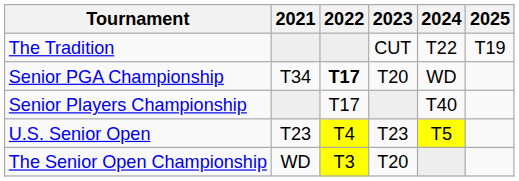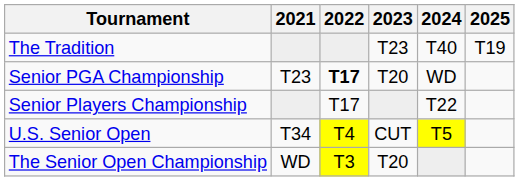The Tradition | 2023: CUT -> T23
The Tradition | 2024: T22 -> T40
Senior PGA Championship | 2021: T34 -> T23
Senior Players Championship | 2024: T40 -> T22
U.S. Senior Open | 2021: T23 -> T34
U.S. Senior Open | 2023: T23 -> CUT
